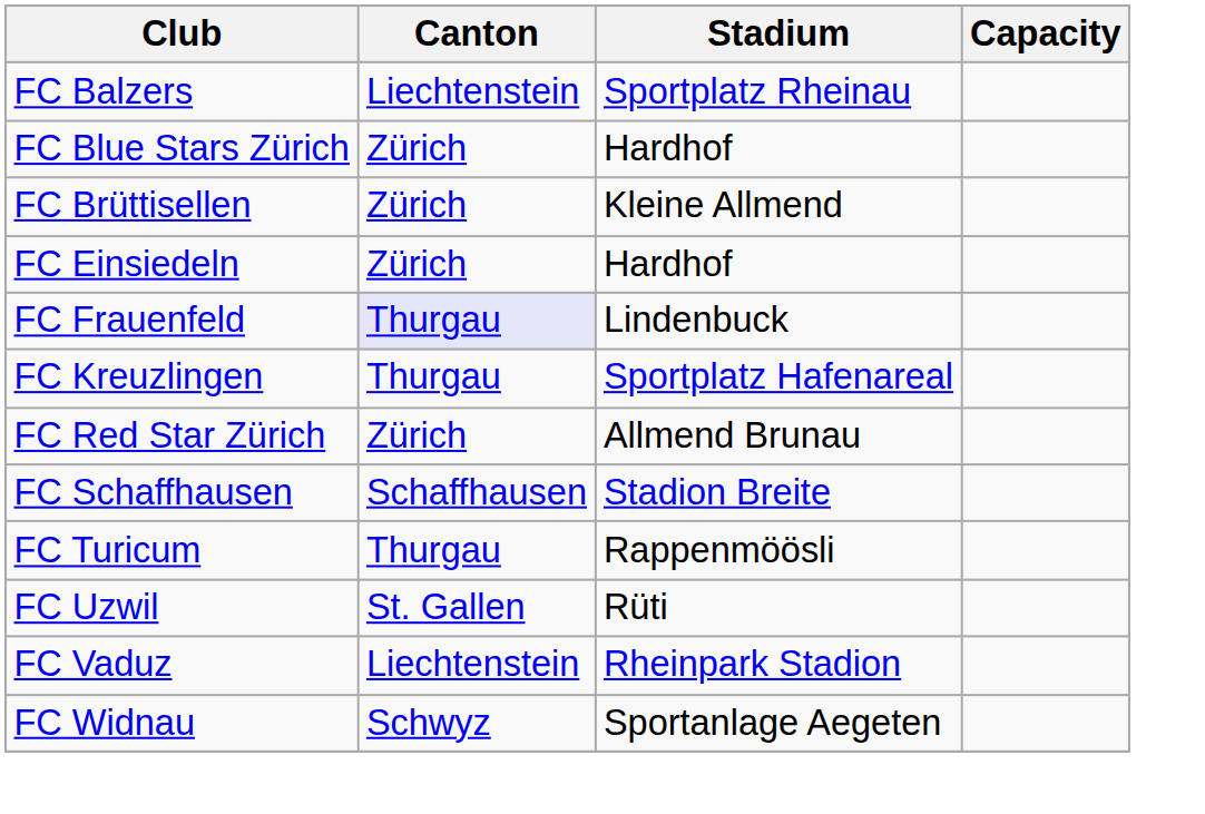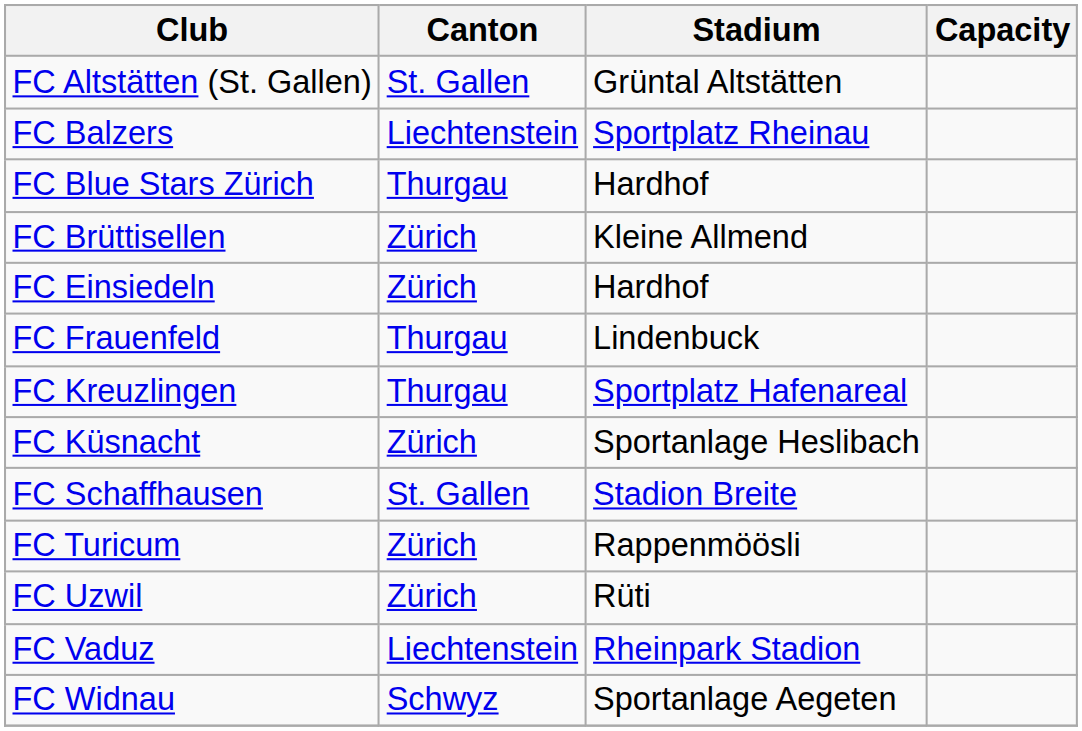+ row: FC Altstätten (St. Gallen) | St. Gallen | Grüntal Altstätten
FC Blue Stars Zürich | Canton: Zürich -> Thurgau
FC Frauenfeld | Canton: lavender background -> no background
+ row: FC Küsnacht | Zürich | Sportanlage Heslibach
- row: FC Red Star Zürich | Zürich | Allmend Brunau
FC Schaffhausen | Canton: Schaffhausen -> St. Gallen
FC Turicum | Canton: Thurgau -> Zürich
FC Uzwil | Canton: St. Gallen -> Zürich
